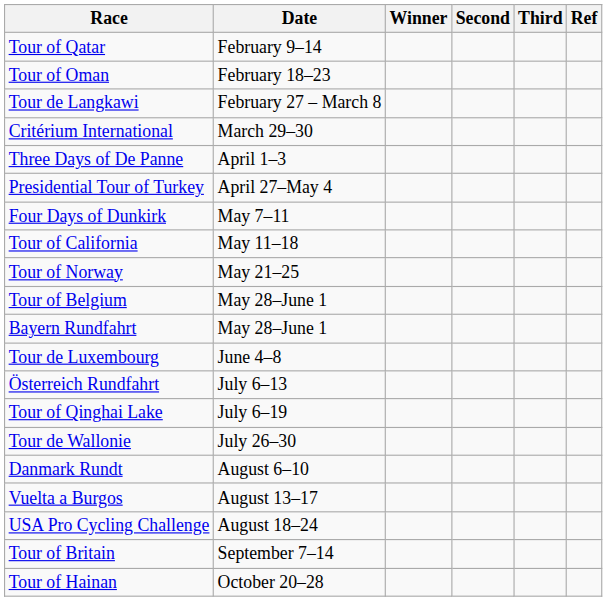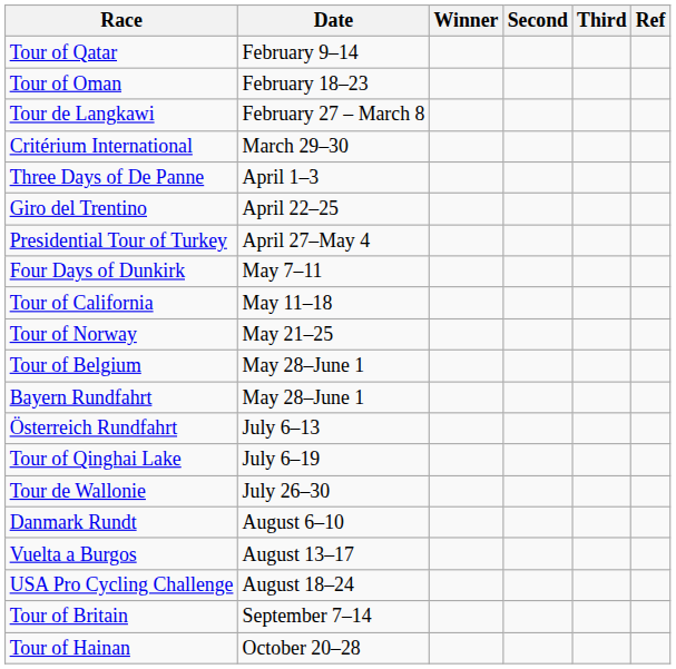+ row: Giro del Trentino | April 22–25
- row: Tour de Luxembourg | June 4–8
